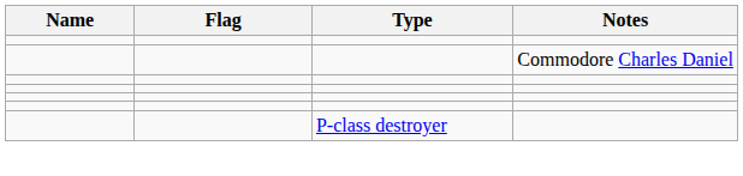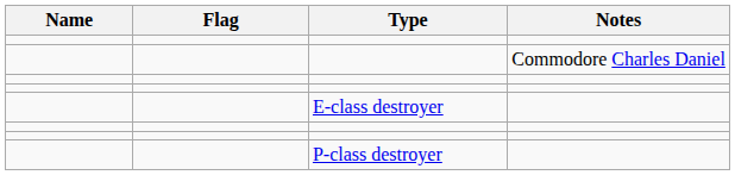+ row: E-class destroyer
